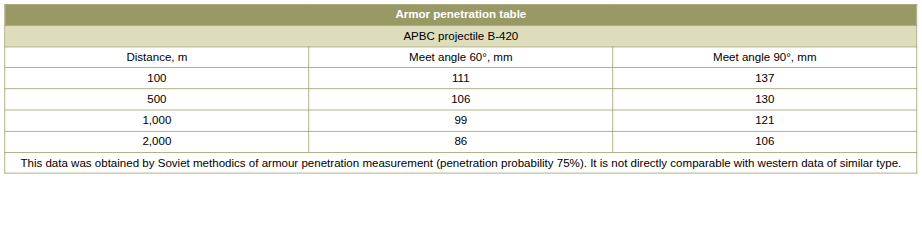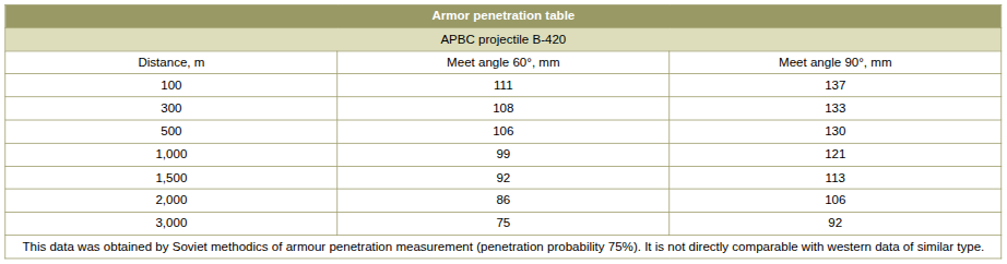+ row: 300 | 108 | 133
+ row: 1,500 | 92 | 113
+ row: 3,000 | 75 | 92
